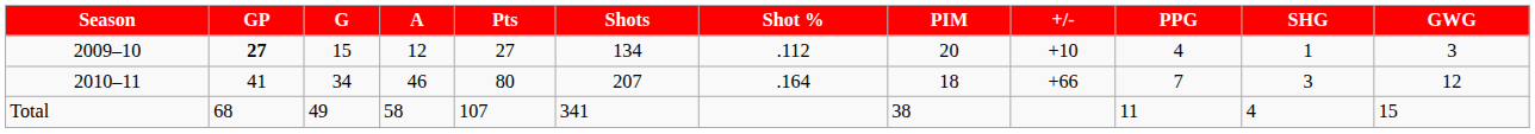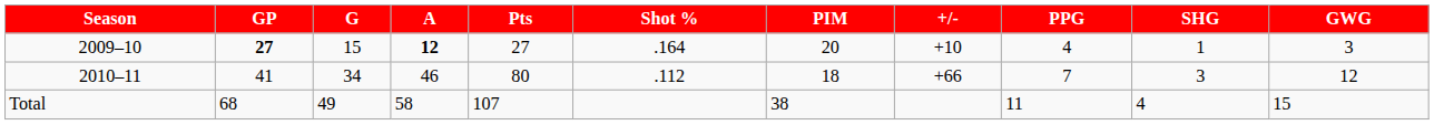- column: Shots | 134 | 207 | 341
2009–10 | A: normal -> bold
2009–10 | Shot %: .112 -> .164
2010–11 | Shot %: .164 -> .112
